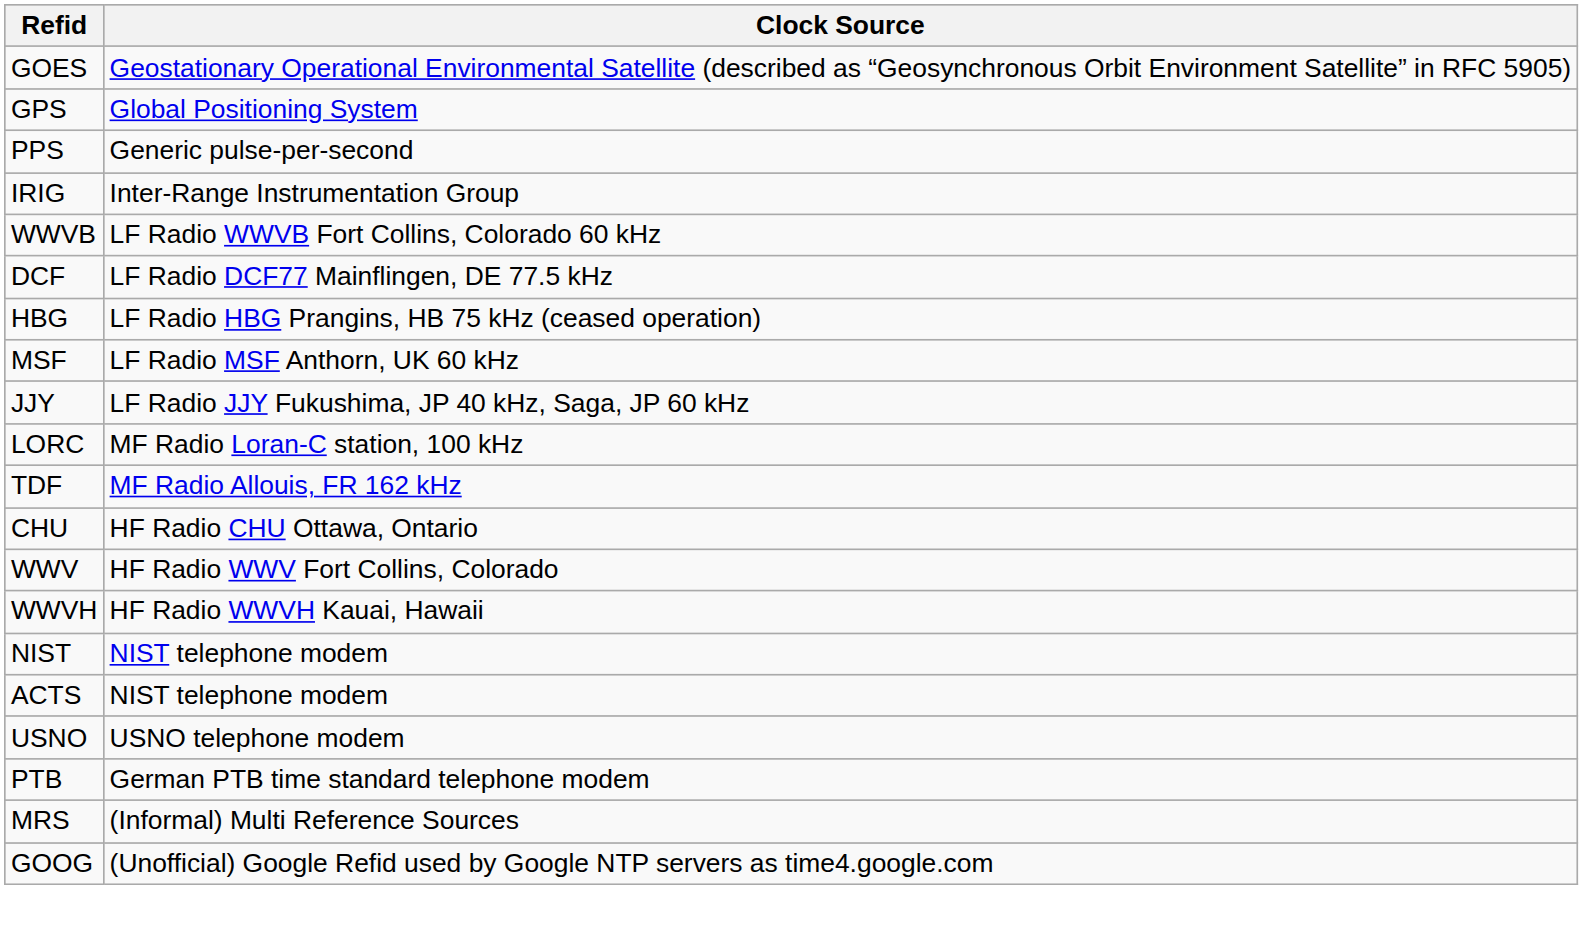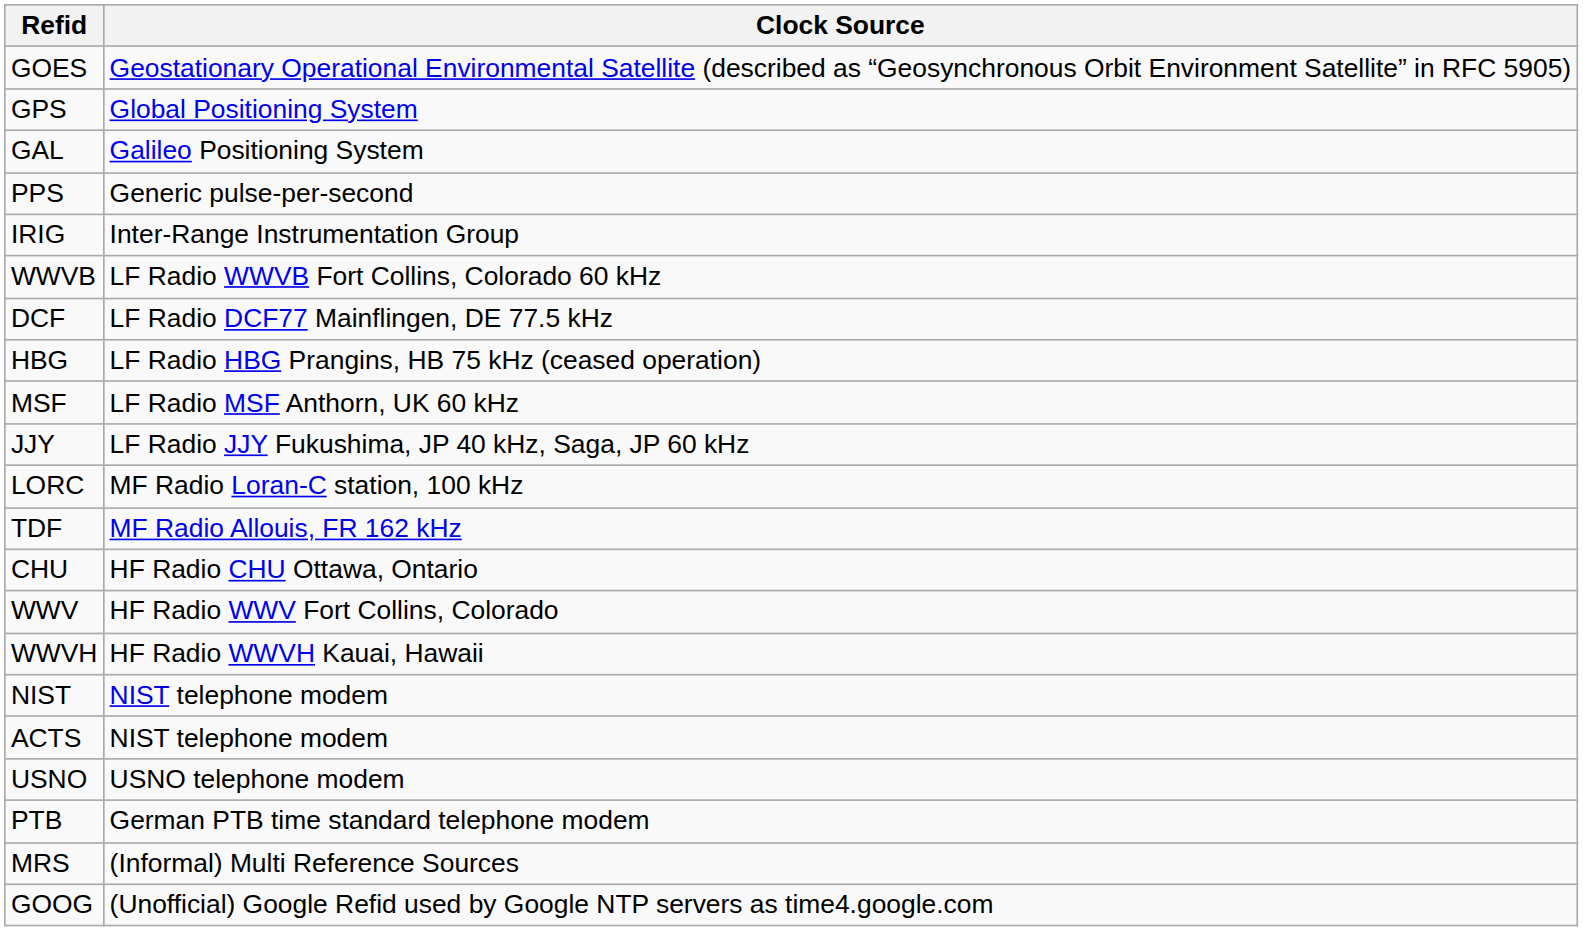+ row: GAL | Galileo Positioning System
